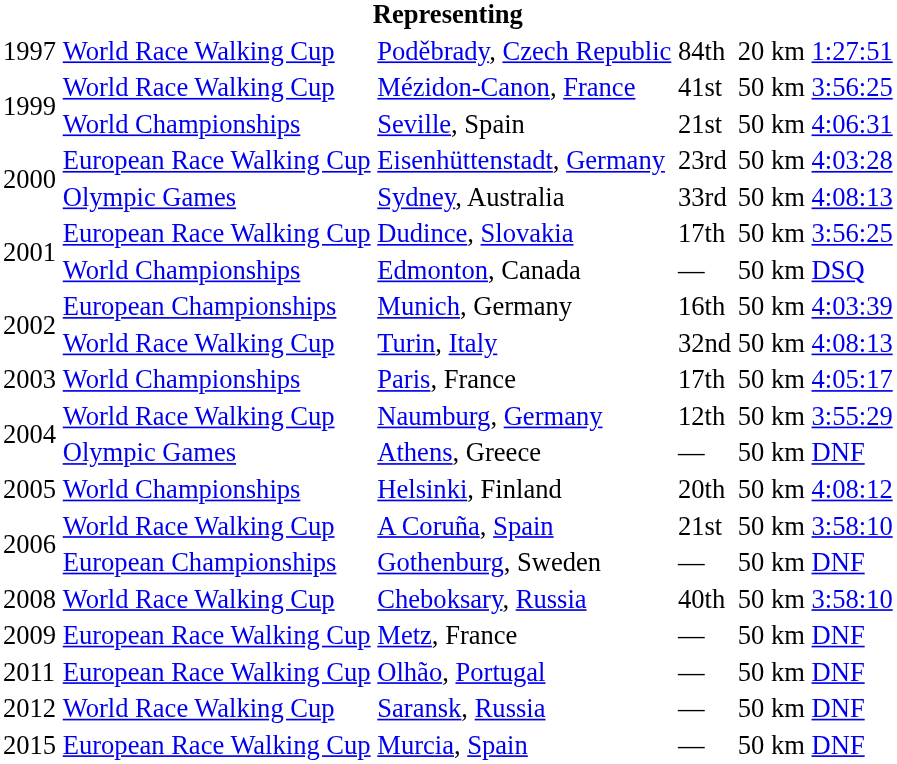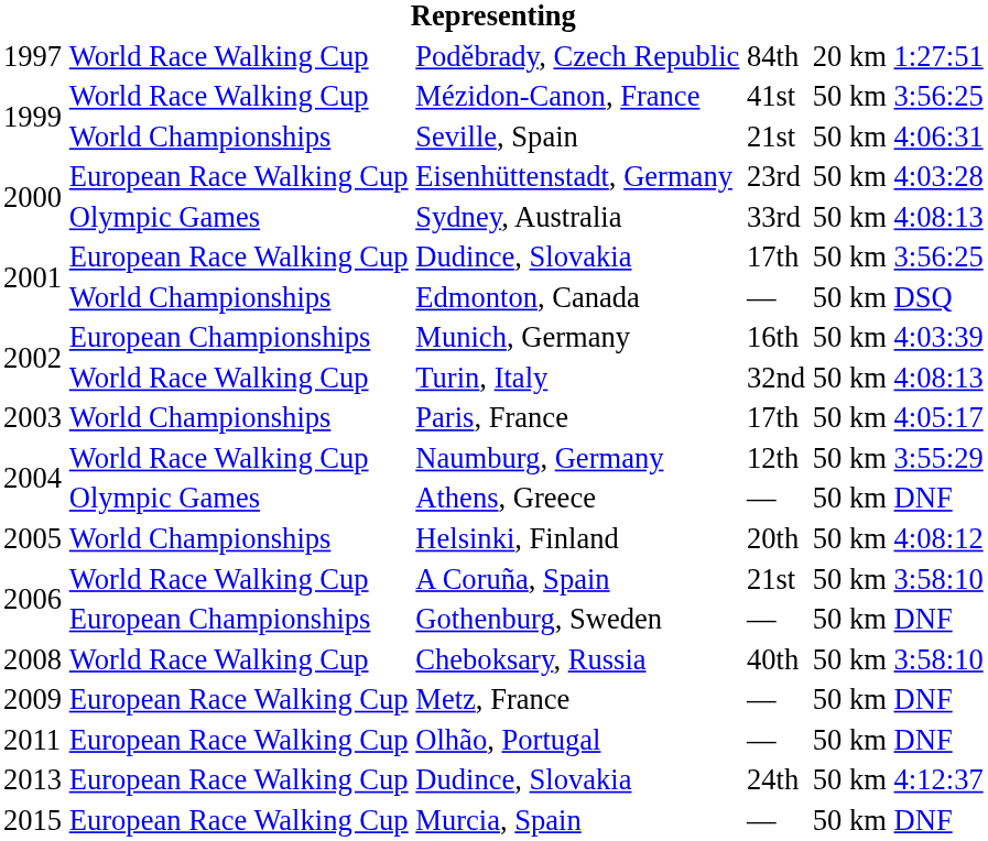- row: 2012 | World Race Walking Cup | Saransk, Russia | — | 50 km | DNF
+ row: 2013 | European Race Walking Cup | Dudince, Slovakia | 24th | 50 km | 4:12:37
